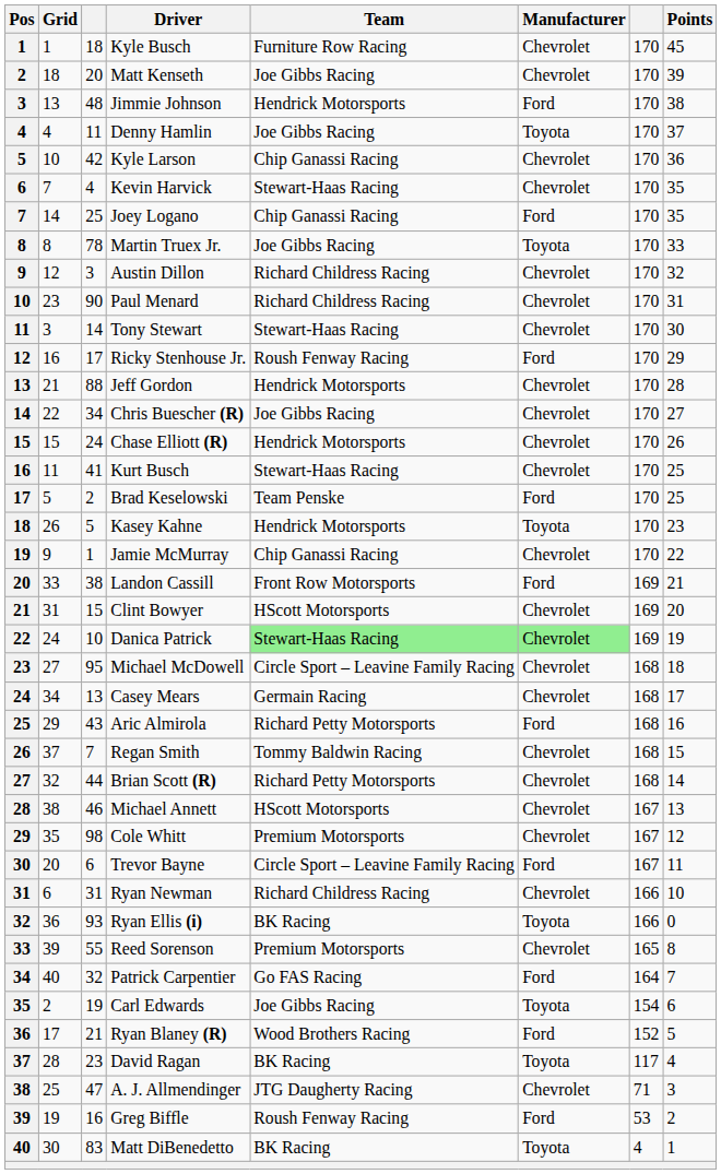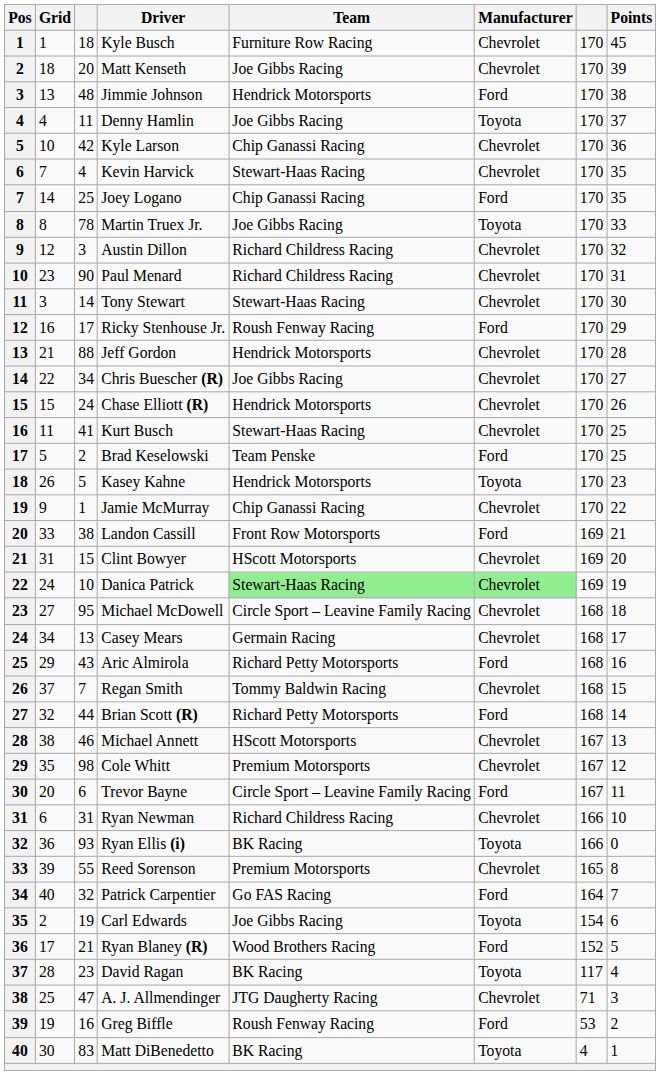Brian Scott (R) | Manufacturer: Chevrolet -> Ford
